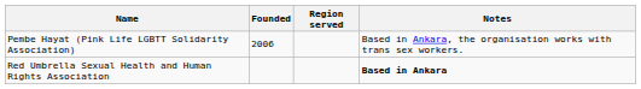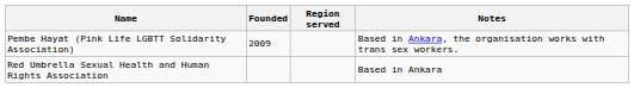Pembe Hayat (Pink Life LGBTT Solidarity Association) | Founded: 2006 -> 2009
Red Umbrella Sexual Health and Human Rights Association | Notes: bold -> normal
